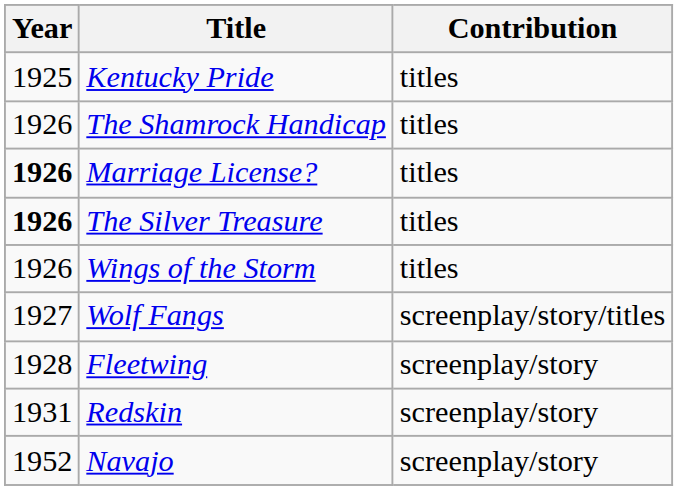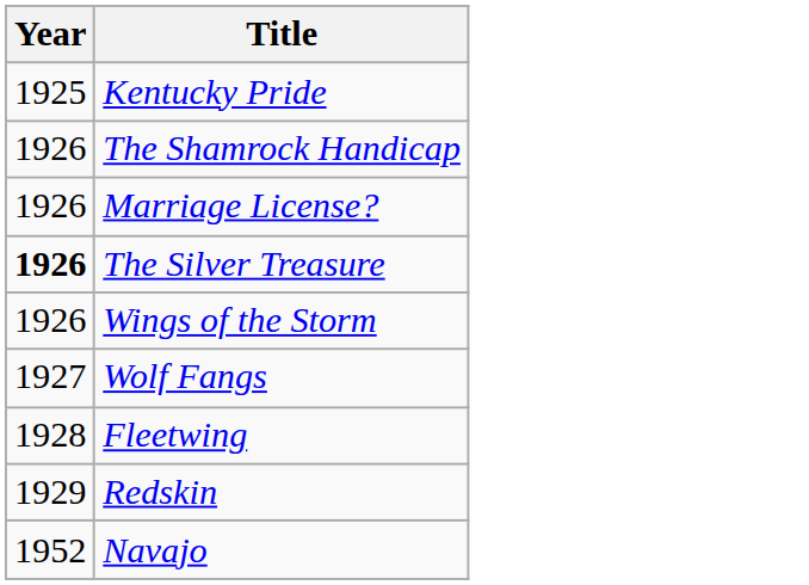- column: Contribution | titles | titles | titles | titles | titles | screenplay/story/titles | screenplay/story | screenplay/story | screenplay/story
Marriage License? | Year: bold -> normal
Redskin | Year: 1931 -> 1929
